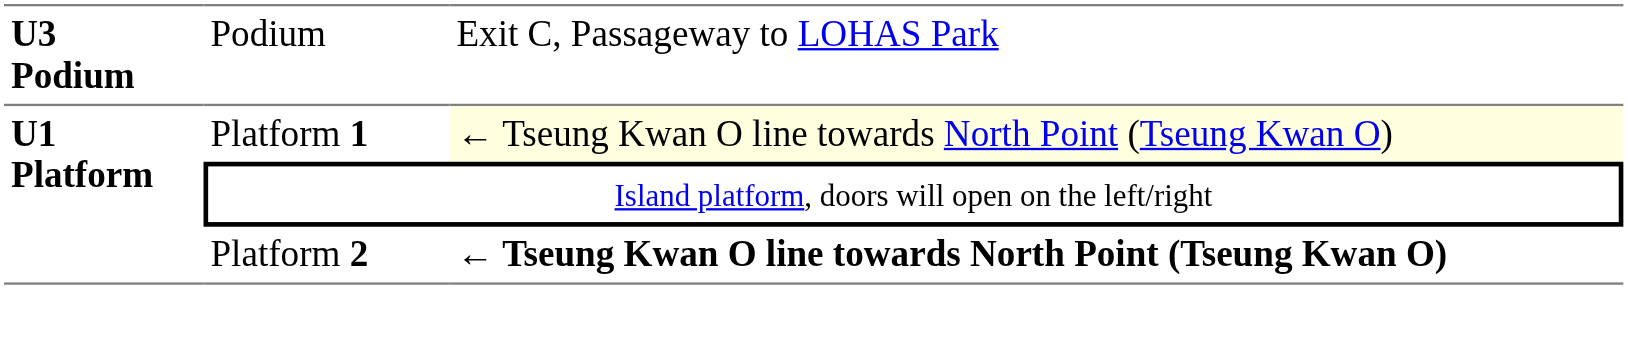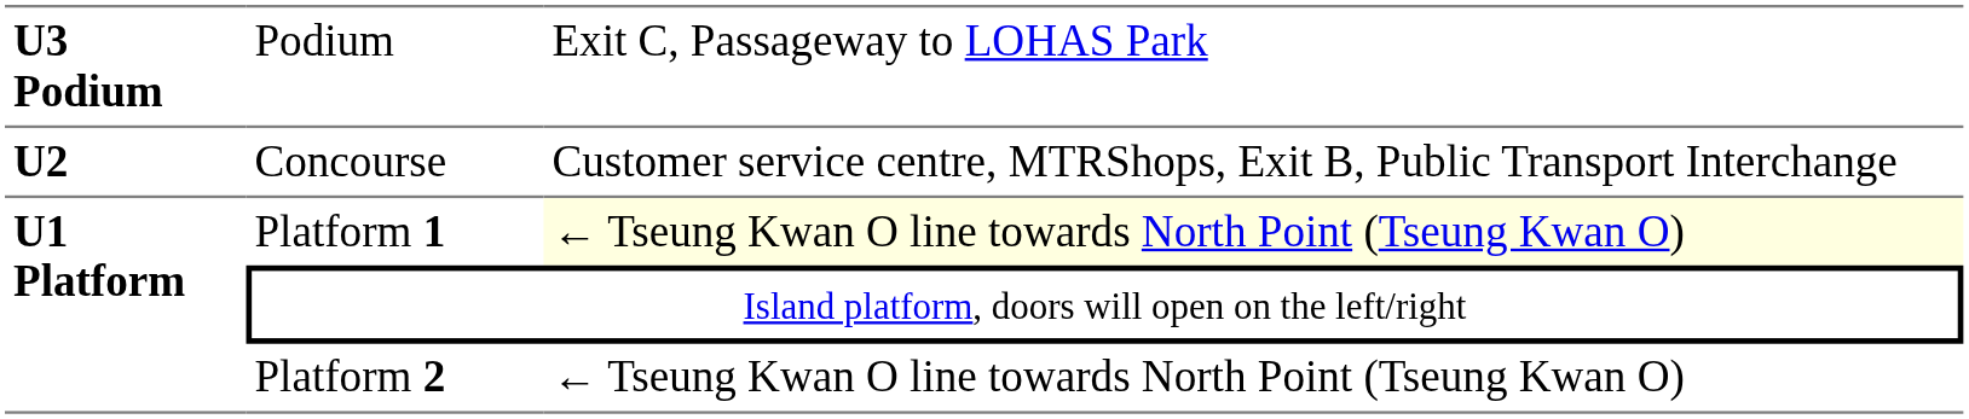+ row: U2 | Concourse | Customer service centre, MTRShops, Exit B, Public Transport Interchange
Platform 2 | column 3: bold -> normal
